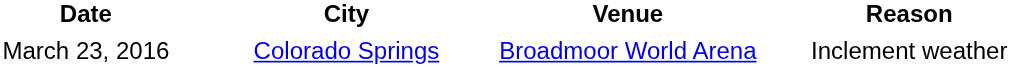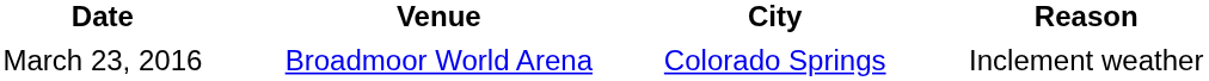columns swapped: City <-> Venue
